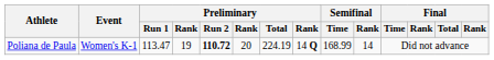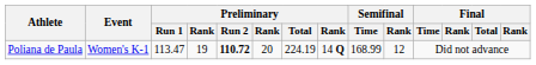Poliana de Paula | Semifinal / Rank: 14 -> 12
